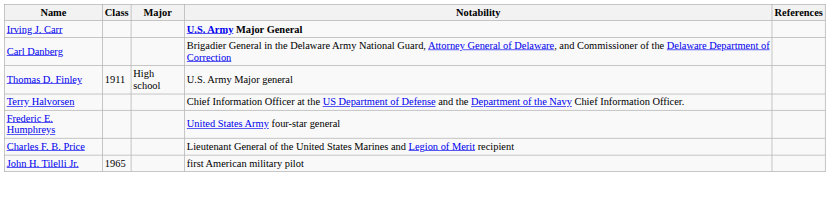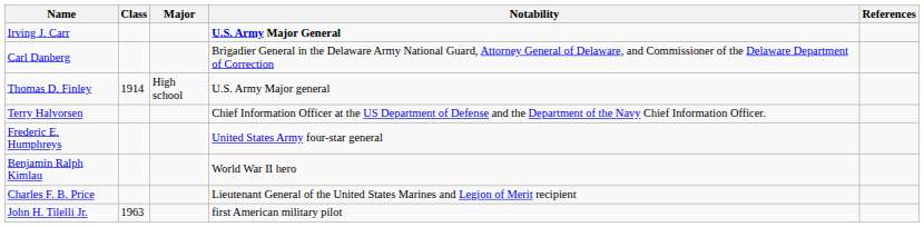Thomas D. Finley | Class: 1911 -> 1914
+ row: Benjamin Ralph Kimlau | World War II hero
John H. Tilelli Jr. | Class: 1965 -> 1963
